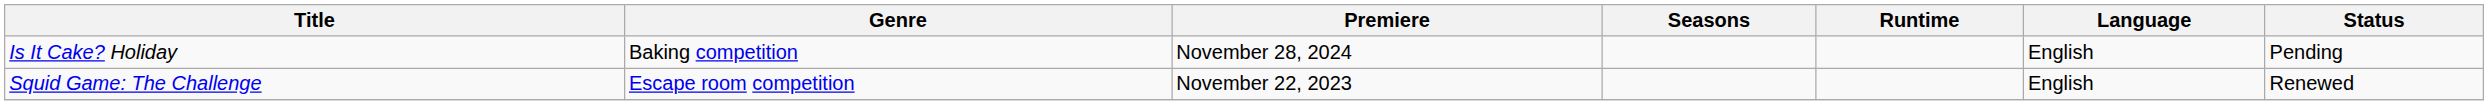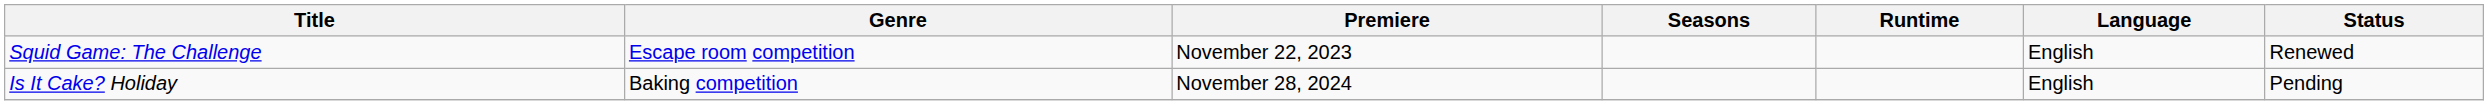rows swapped: Squid Game: The Challenge <-> Is It Cake? Holiday
